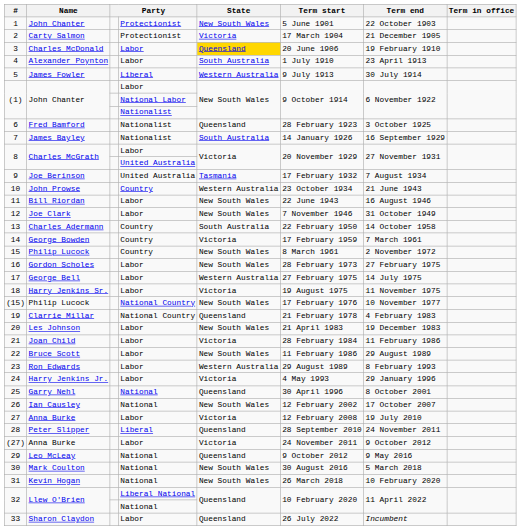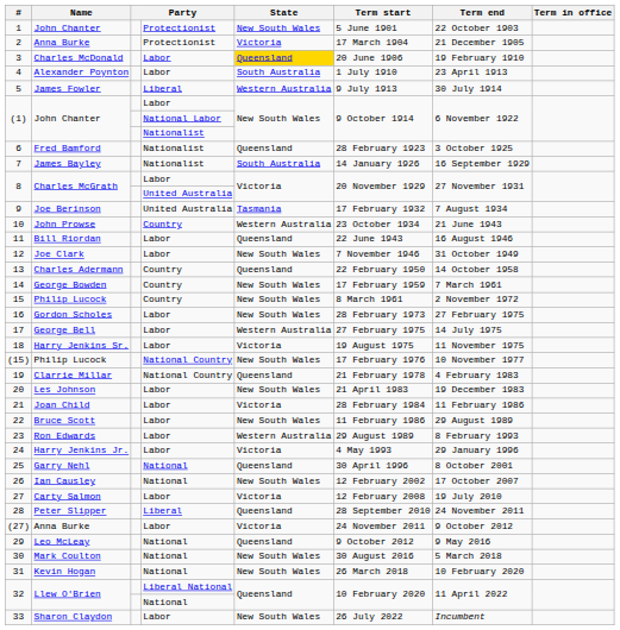2 | Name: Carty Salmon -> Anna Burke
11 | State: New South Wales -> Queensland
13 | State: South Australia -> Queensland
14 | State: Victoria -> New South Wales
27 | Name: Anna Burke -> Carty Salmon
33 | State: Queensland -> New South Wales
